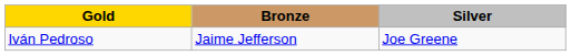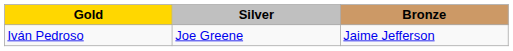columns swapped: Silver <-> Bronze
